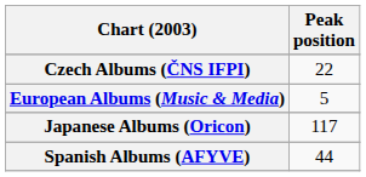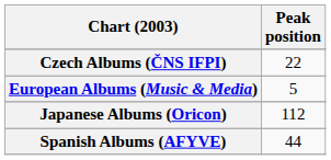Japanese Albums (Oricon) | Peak position: 117 -> 112
